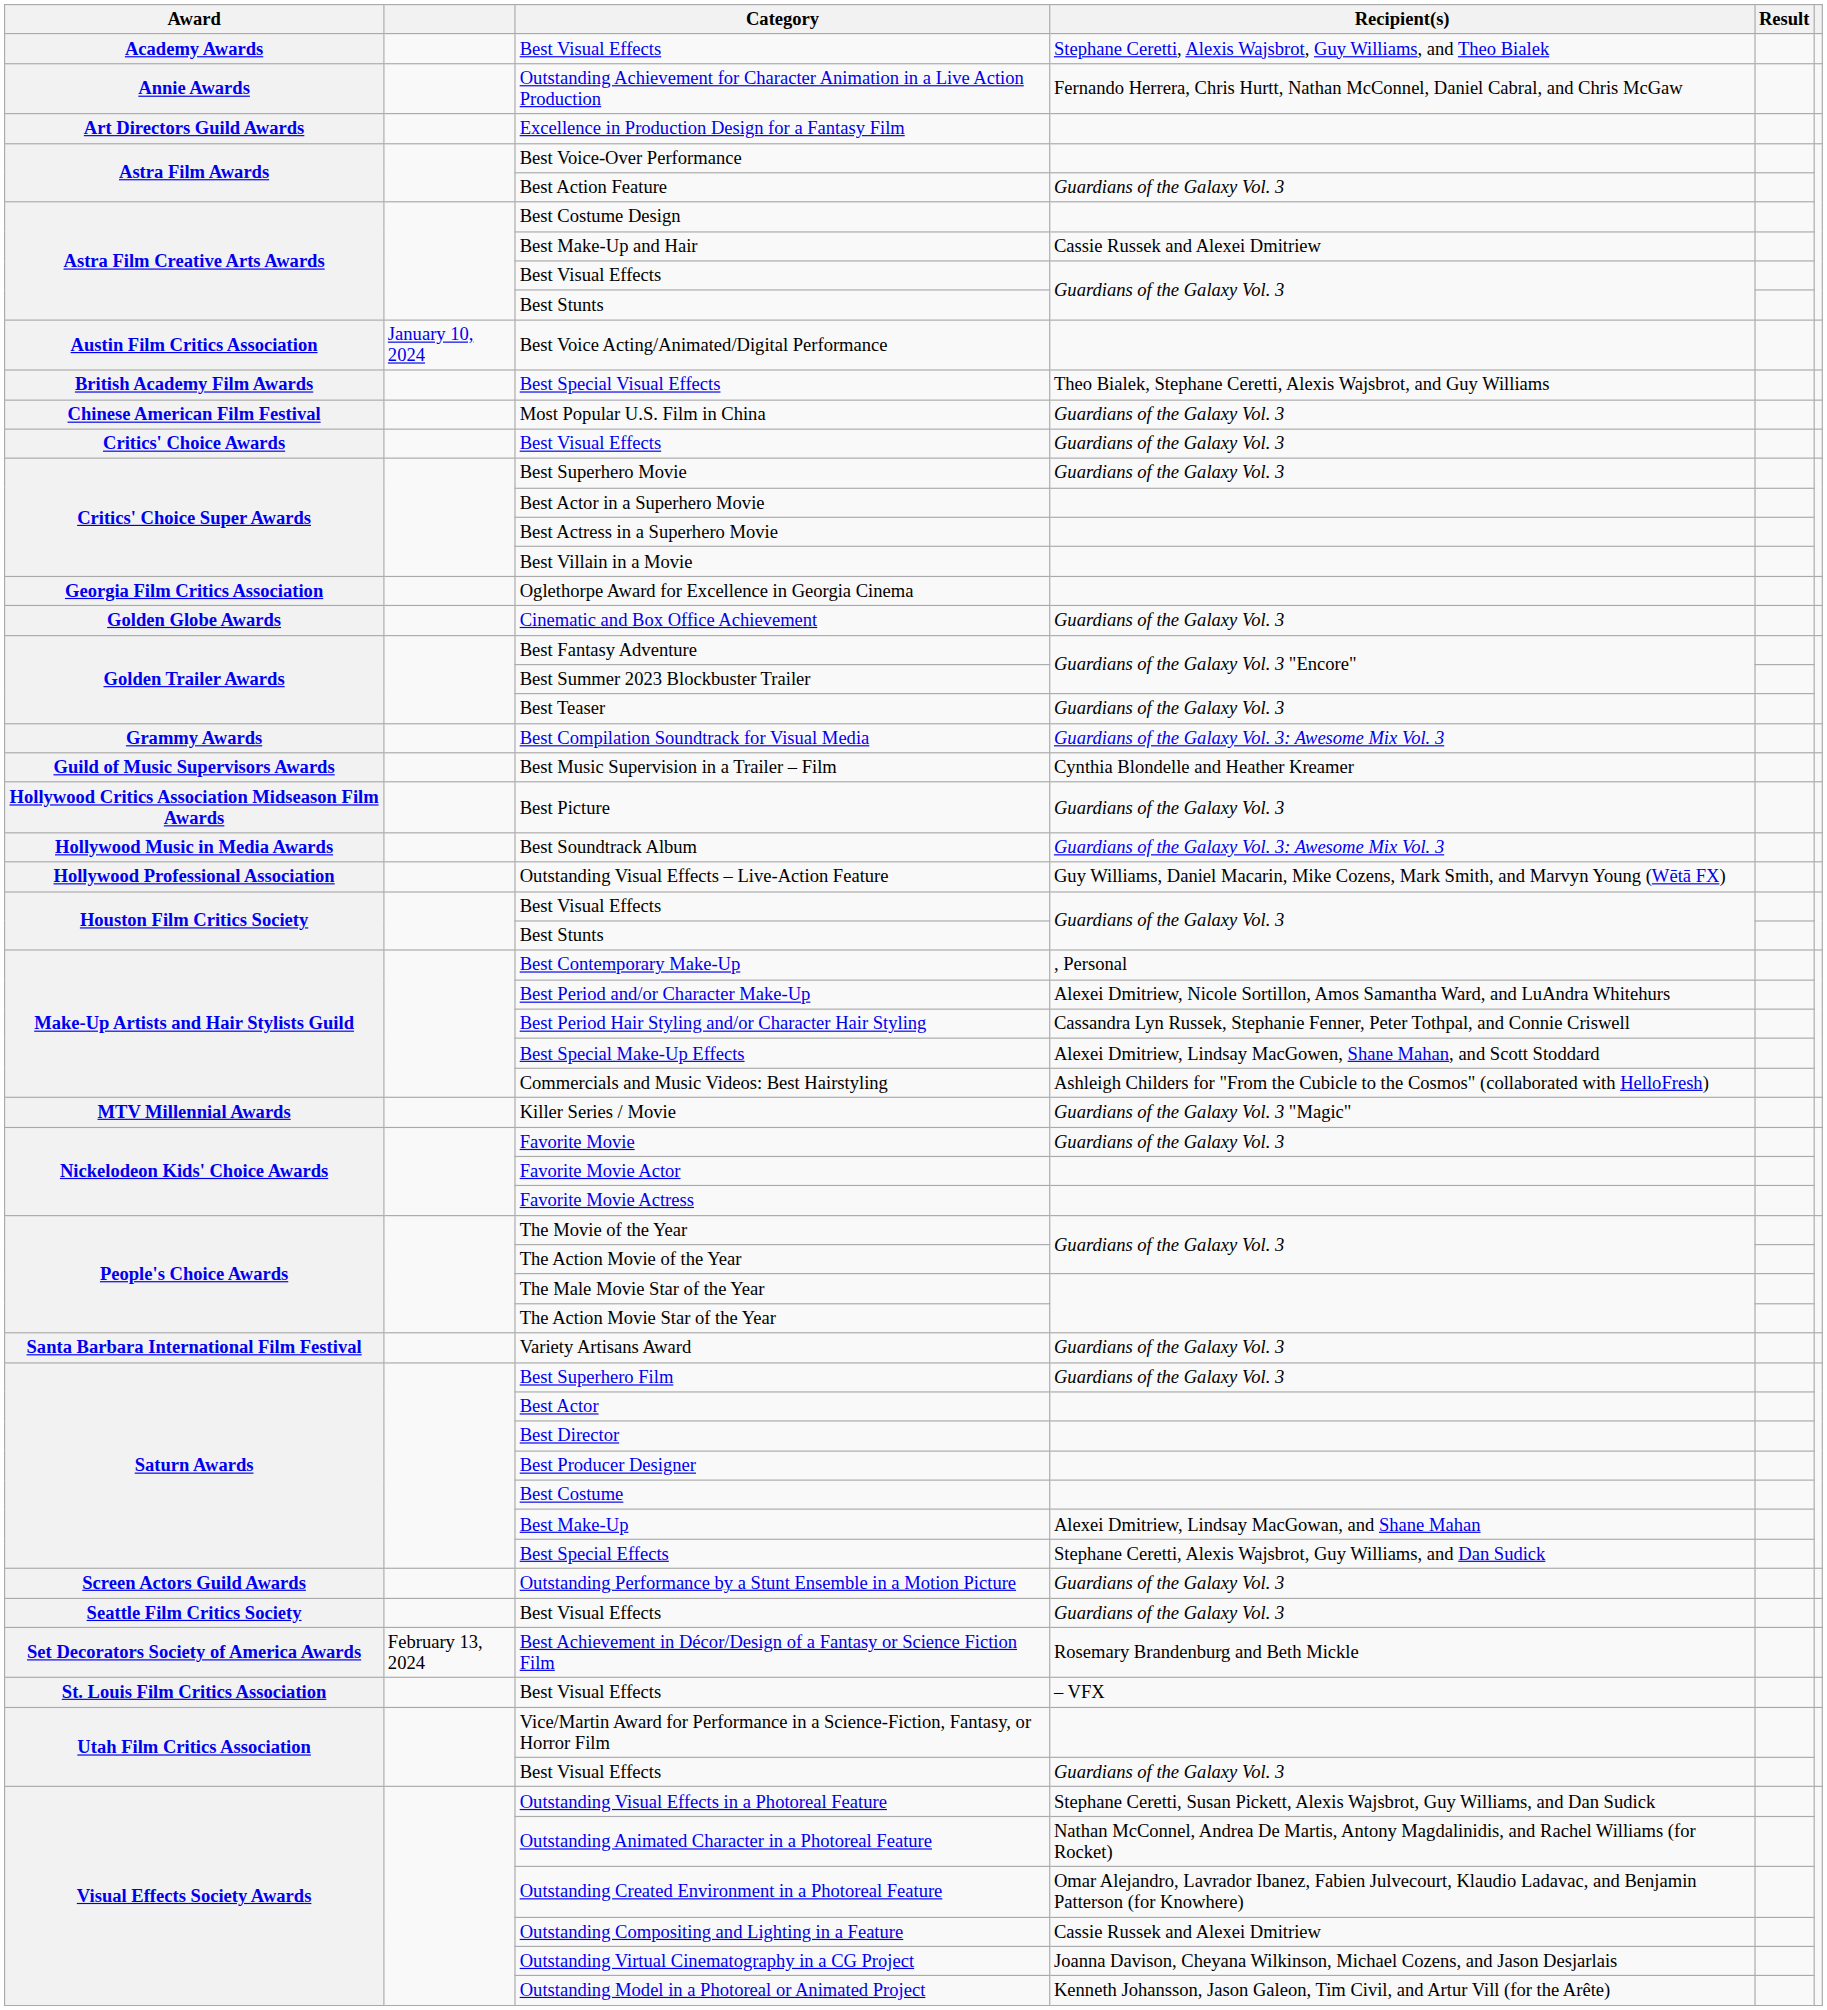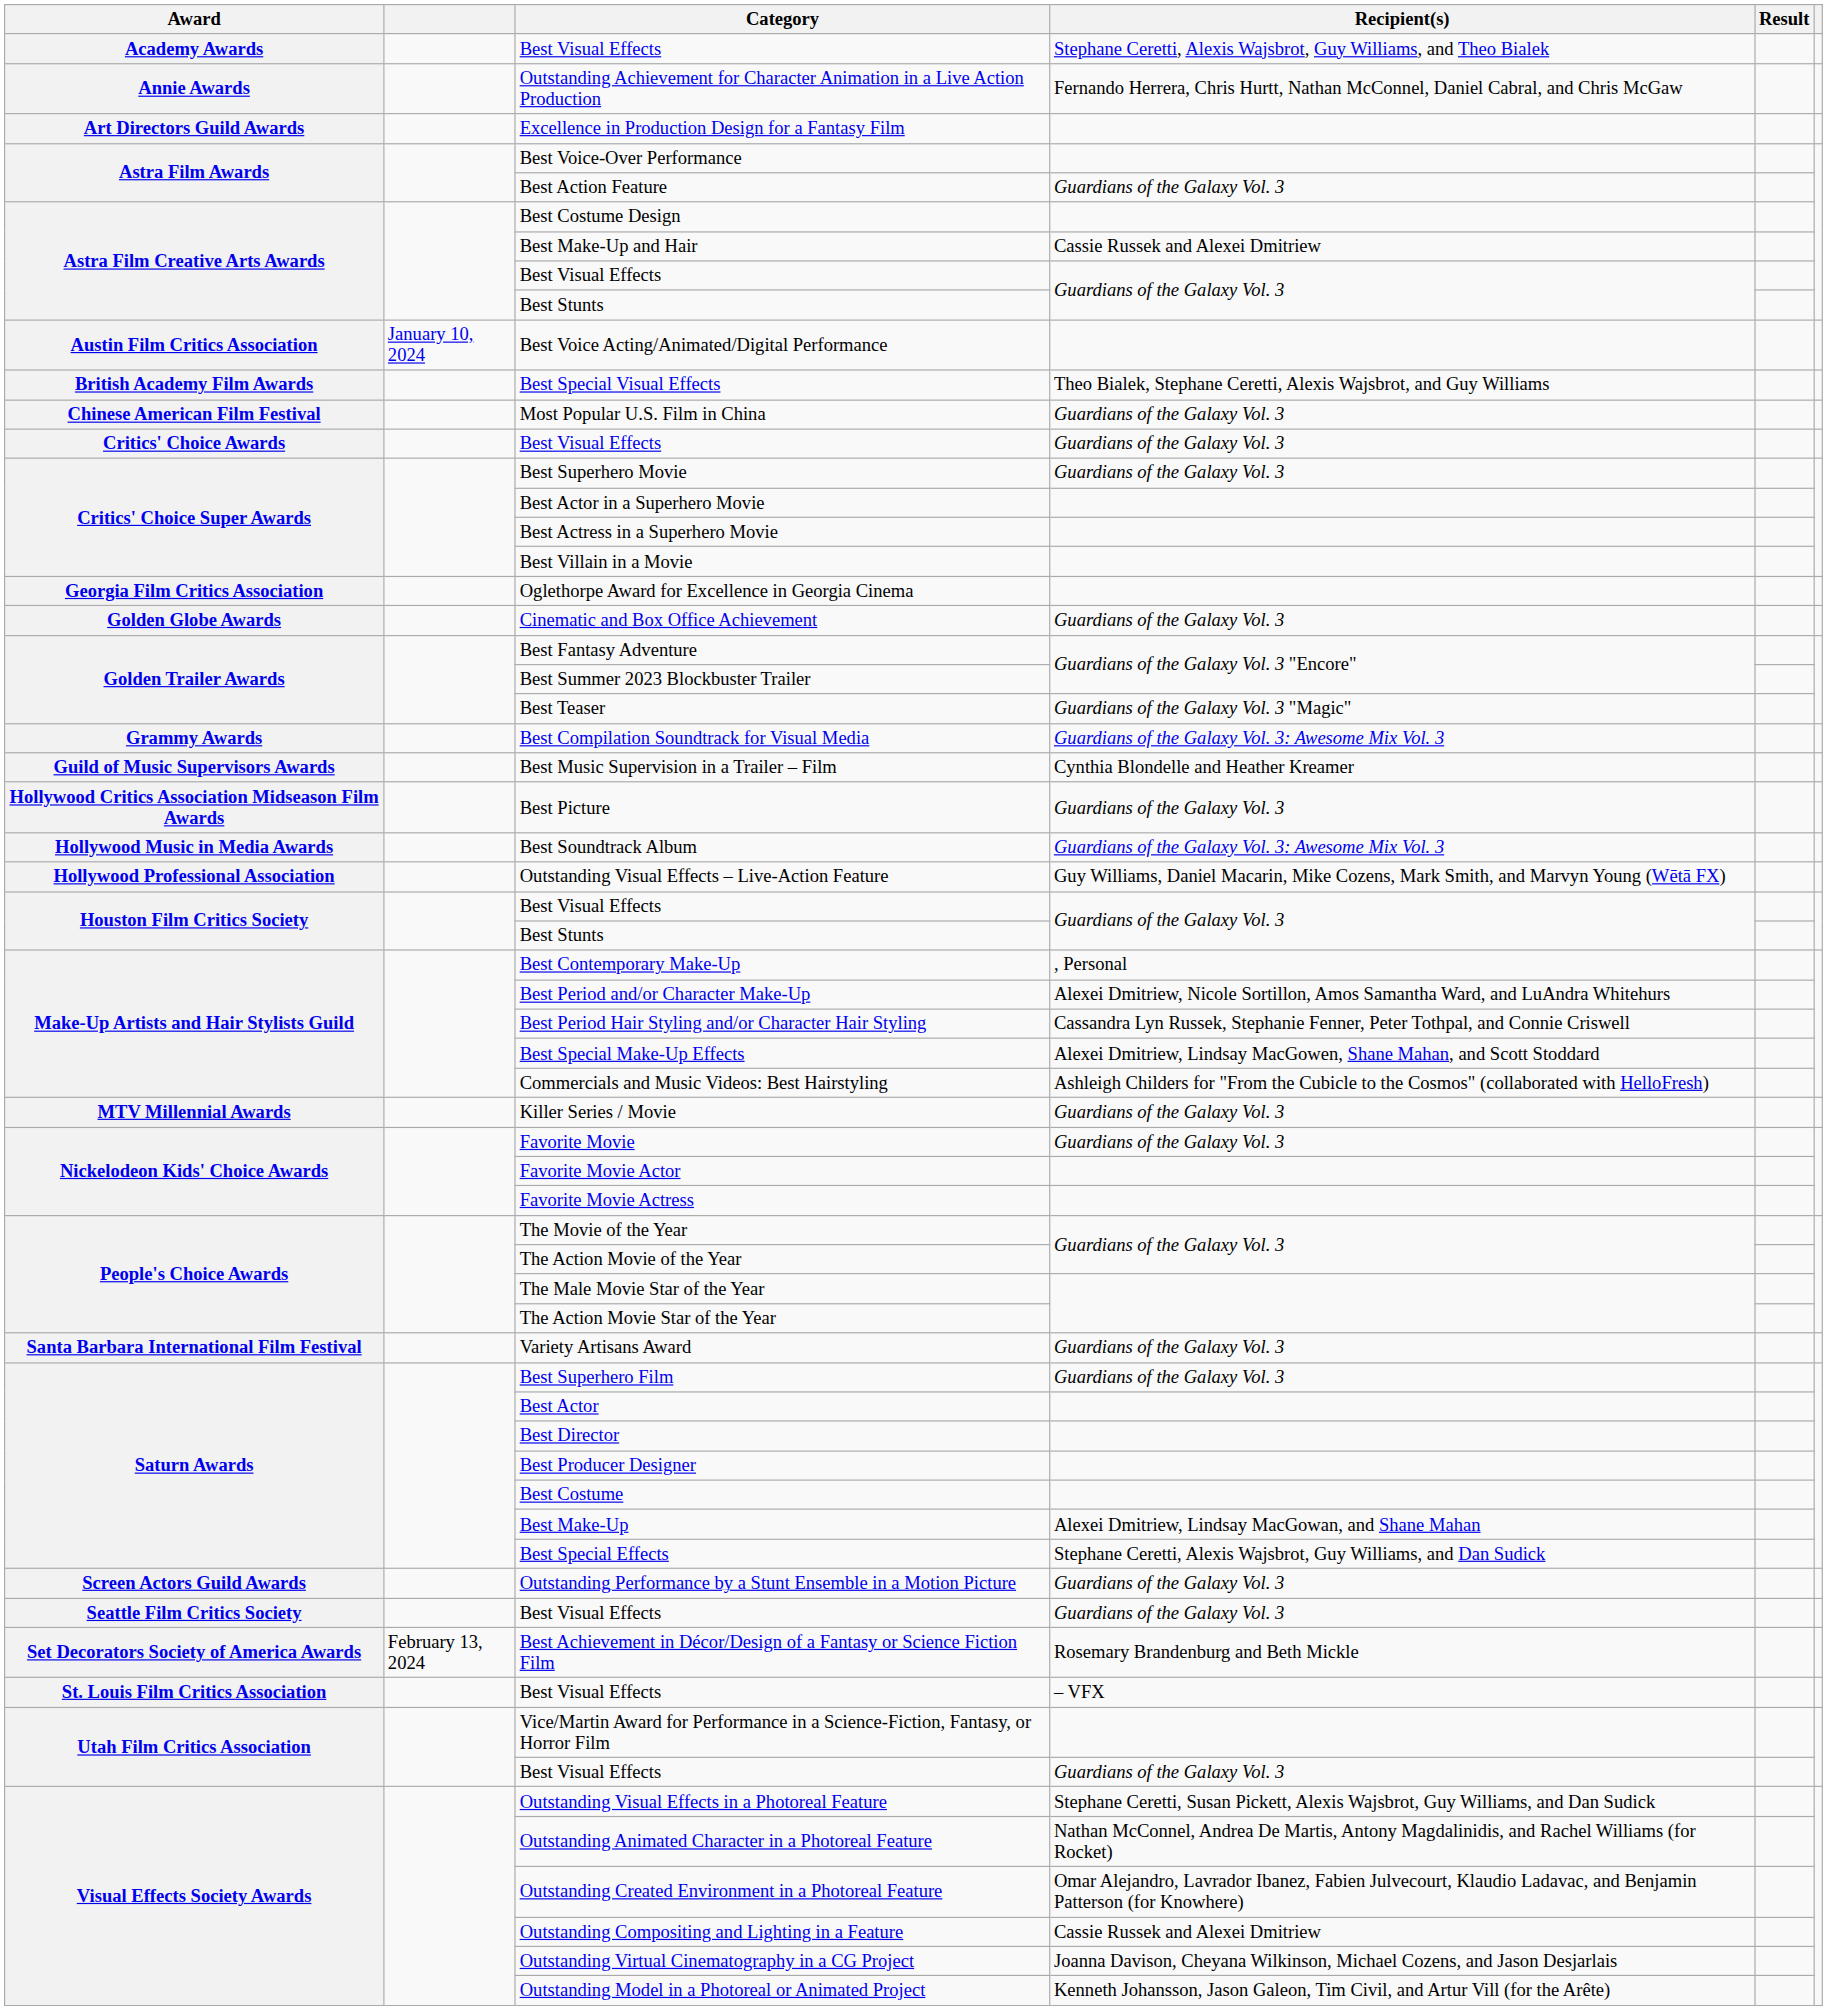Best Teaser | Recipient(s): Guardians of the Galaxy Vol. 3 -> Guardians of the Galaxy Vol. 3 "Magic"
Killer Series / Movie | Recipient(s): Guardians of the Galaxy Vol. 3 "Magic" -> Guardians of the Galaxy Vol. 3
